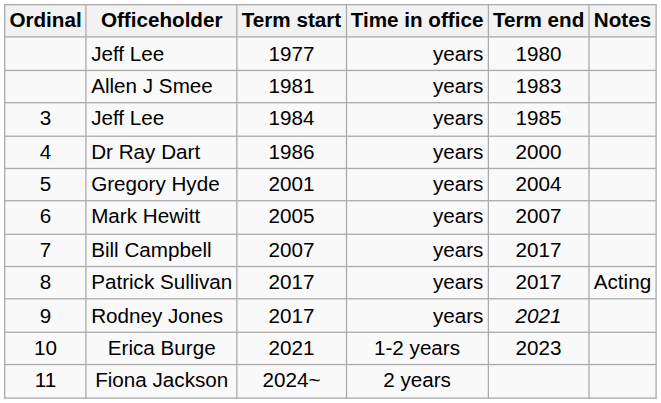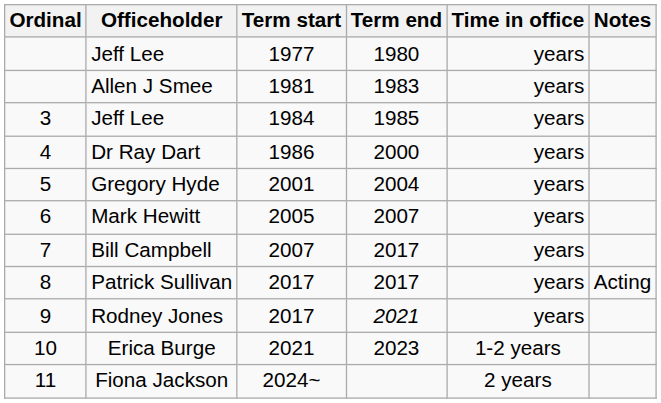columns swapped: Term end <-> Time in office
